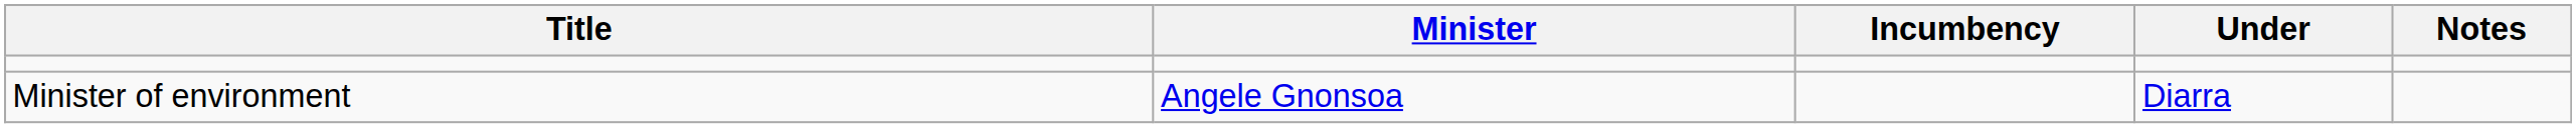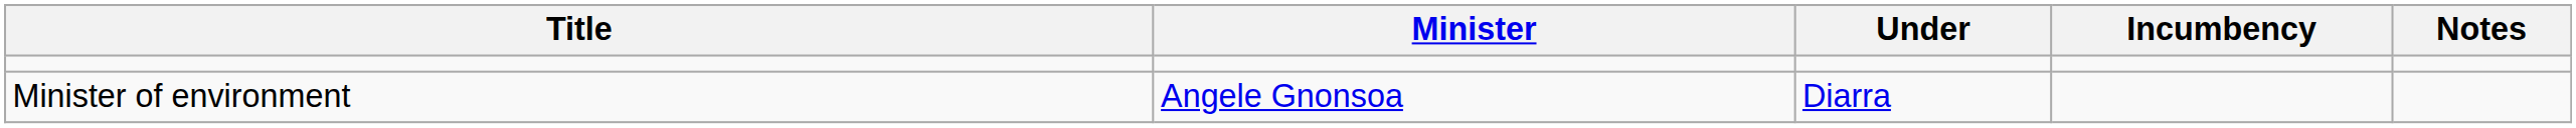columns swapped: Incumbency <-> Under
